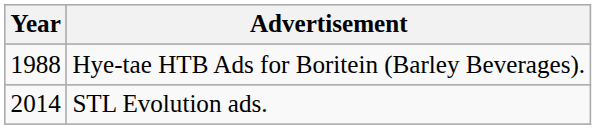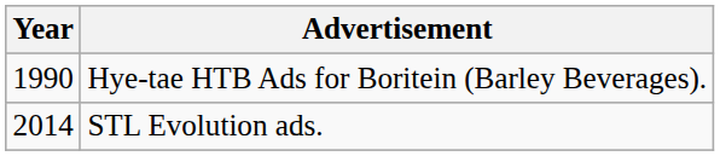Hye-tae HTB Ads for Boritein (Barley Beverages). | Year: 1988 -> 1990
